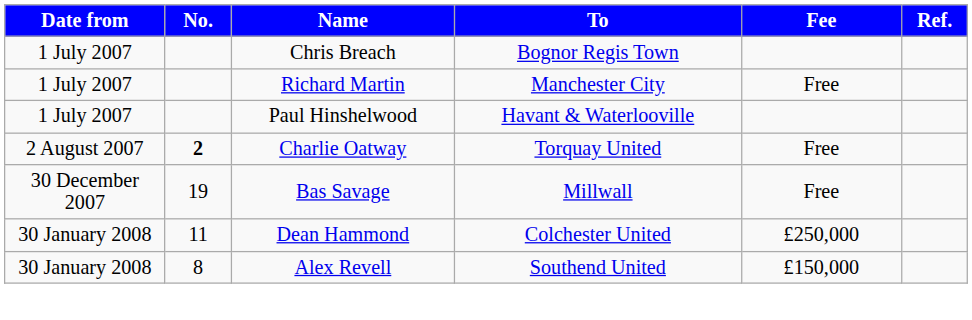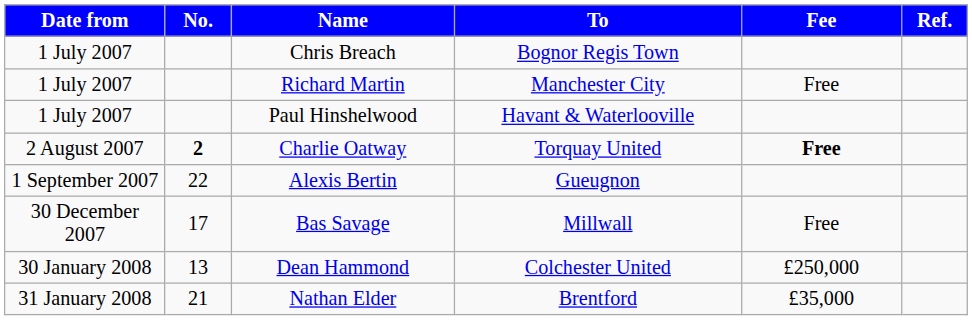Charlie Oatway | Fee: normal -> bold
+ row: 1 September 2007 | 22 | Alexis Bertin | Gueugnon
Bas Savage | No.: 19 -> 17
Dean Hammond | No.: 11 -> 13
- row: 30 January 2008 | 8 | Alex Revell | Southend United | £150,000
+ row: 31 January 2008 | 21 | Nathan Elder | Brentford | £35,000
